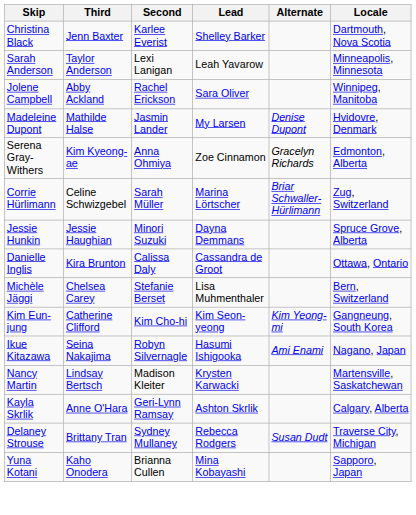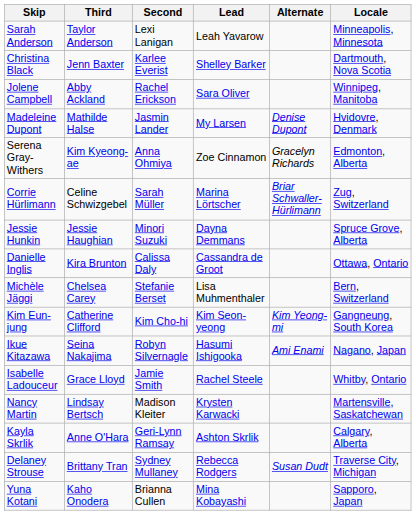rows swapped: Sarah Anderson <-> Christina Black
+ row: Isabelle Ladouceur | Grace Lloyd | Jamie Smith | Rachel Steele | Whitby, Ontario
